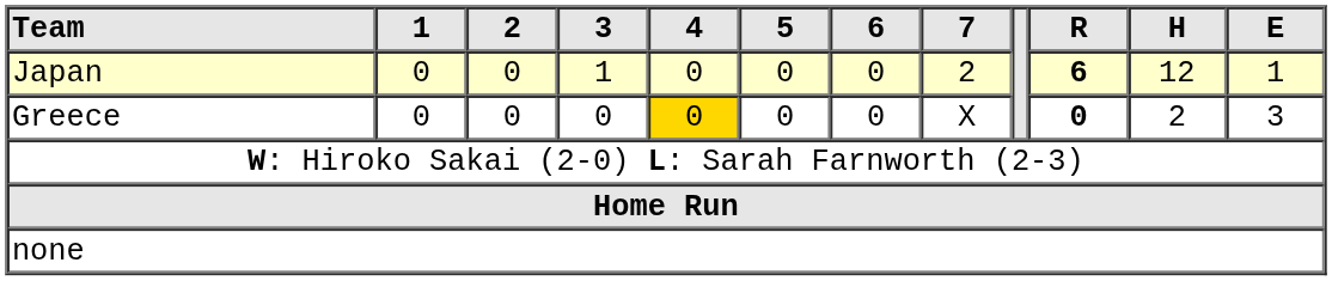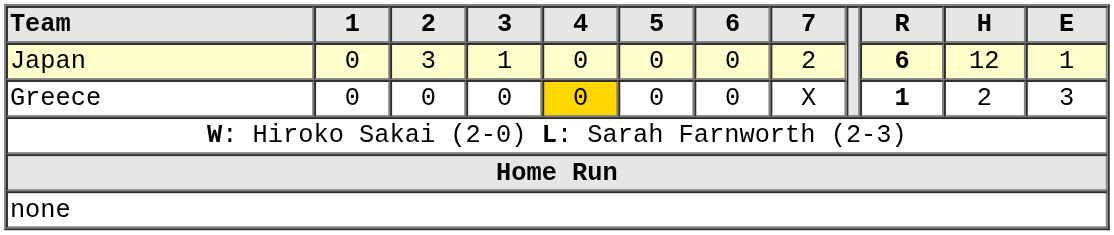Japan | 2: 0 -> 3
Greece | R: 0 -> 1
